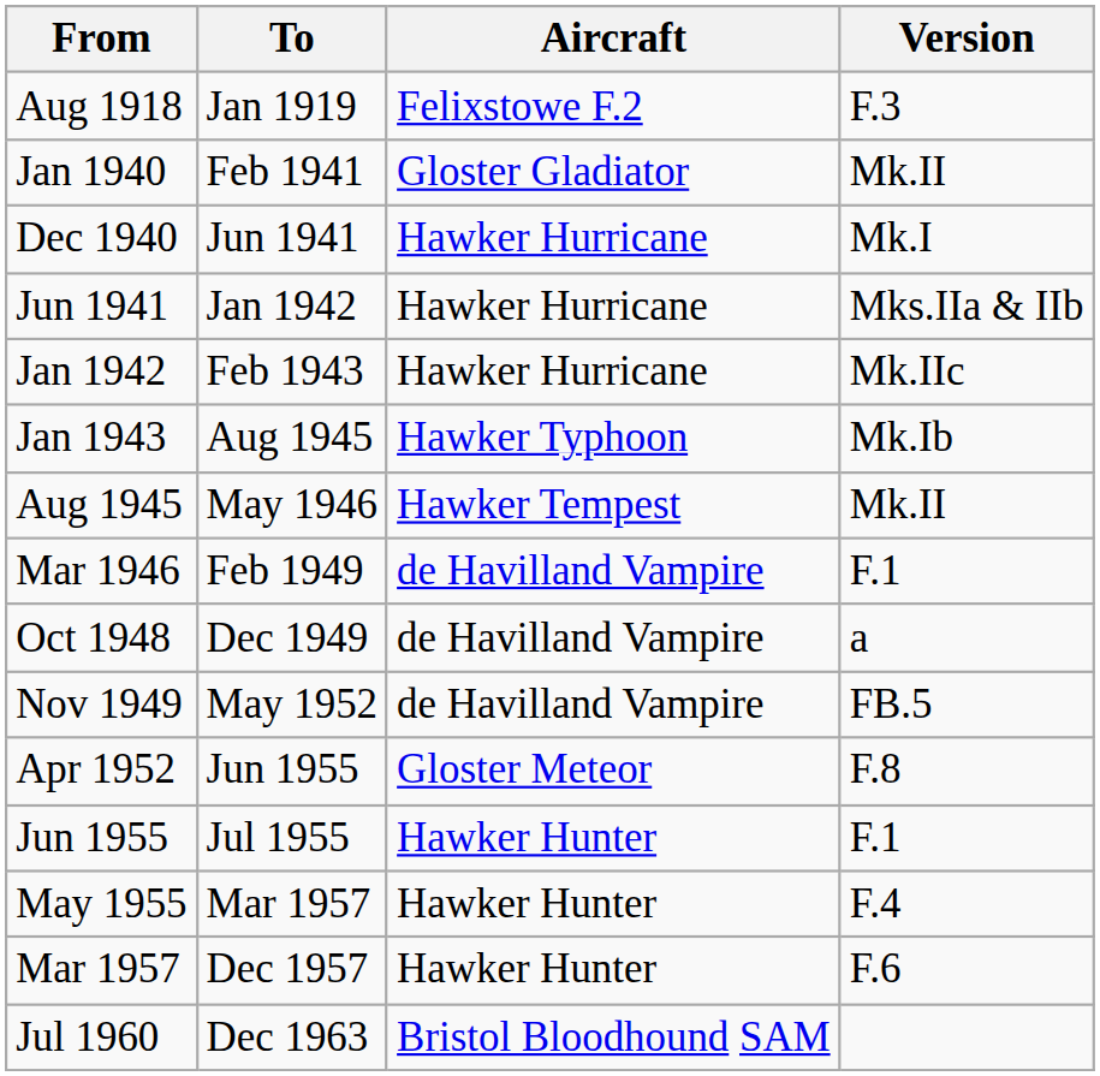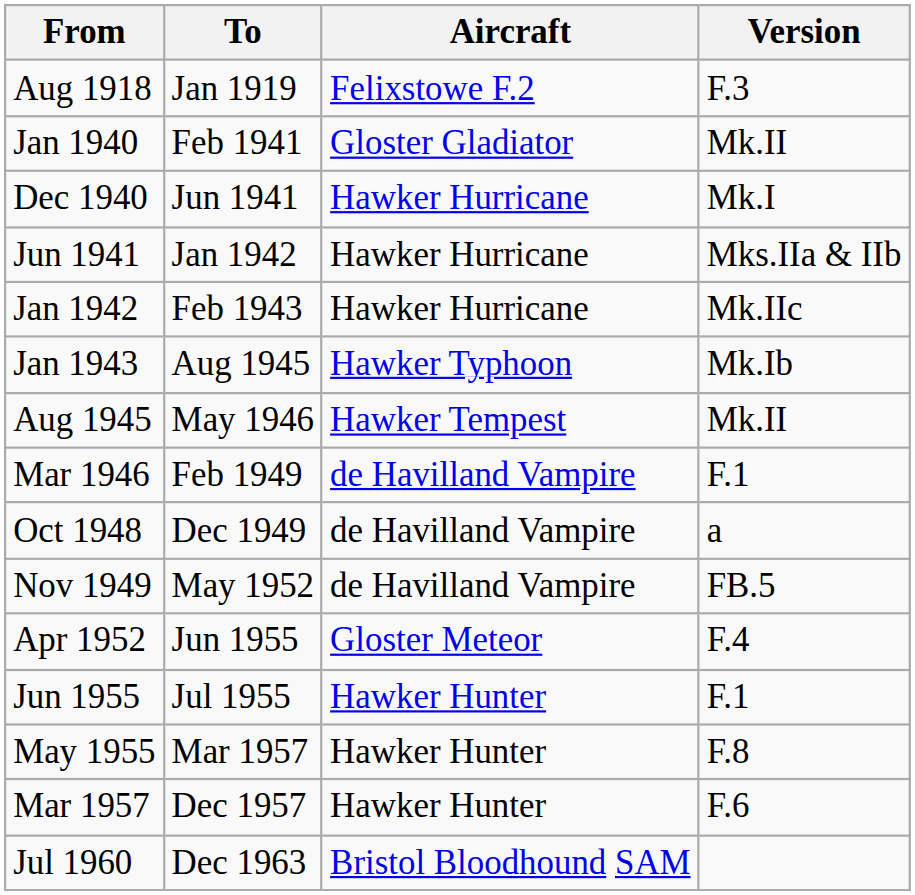Apr 1952 | Version: F.8 -> F.4
May 1955 | Version: F.4 -> F.8
